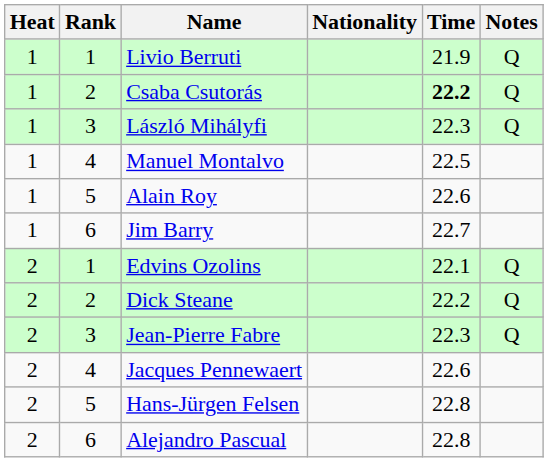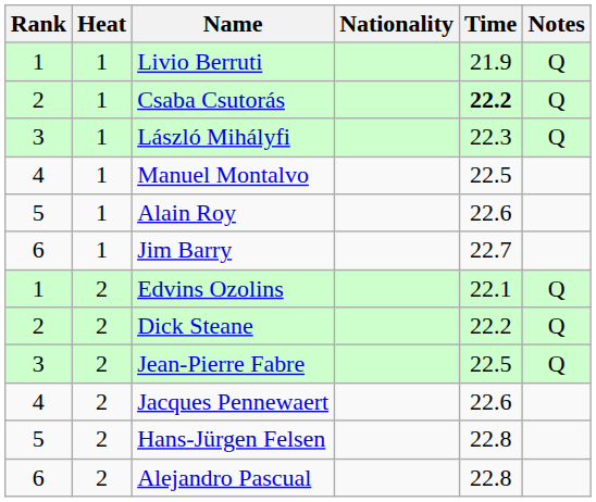columns swapped: Rank <-> Heat
Jean-Pierre Fabre | Time: 22.3 -> 22.5
